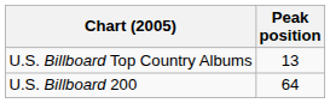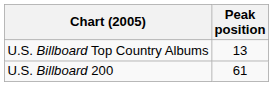U.S. Billboard 200 | Peak position: 64 -> 61
